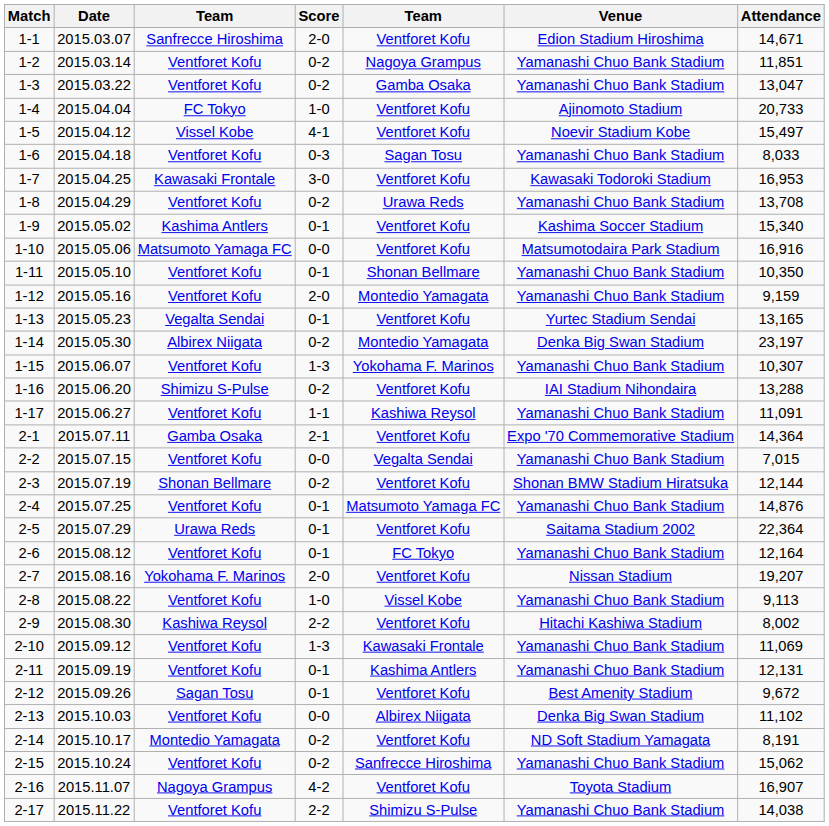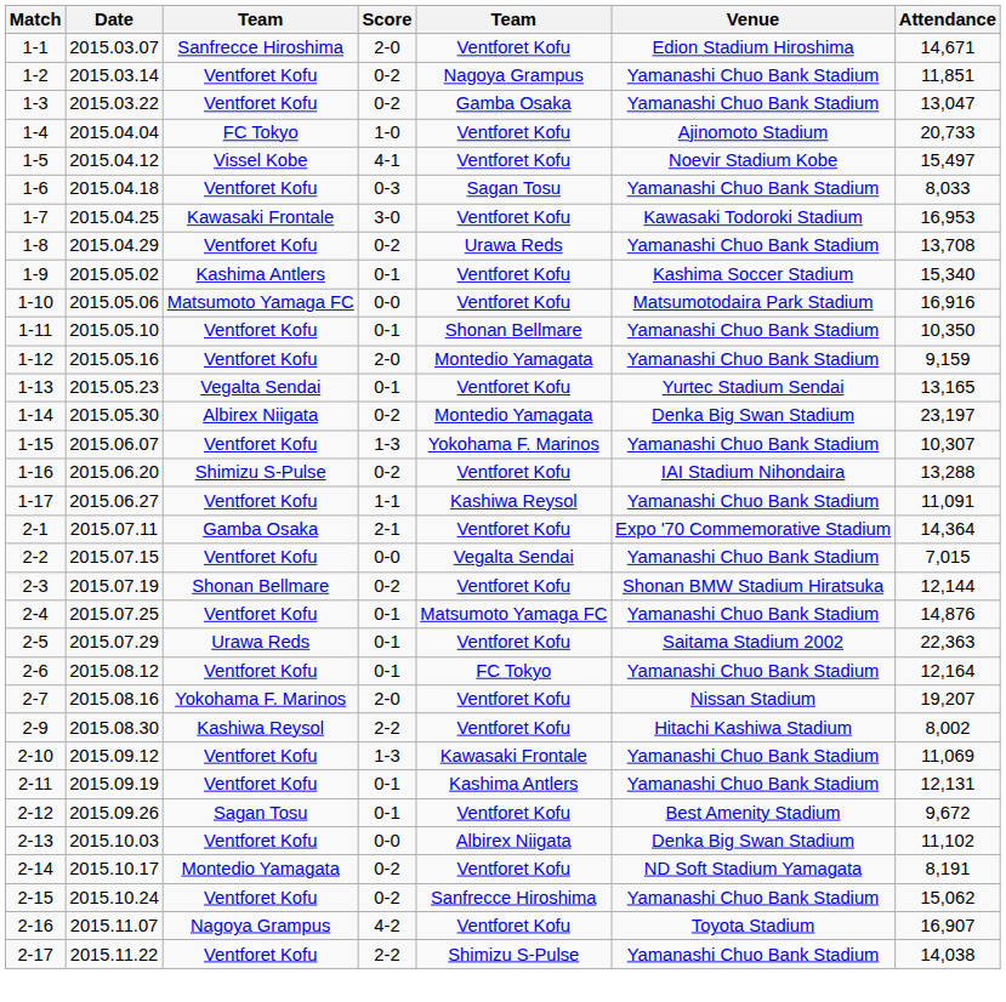2-5 | Attendance: 22,364 -> 22,363
- row: 2-8 | 2015.08.22 | Ventforet Kofu | 1-0 | Vissel Kobe | Yamanashi Chuo Bank Stadium | 9,113
